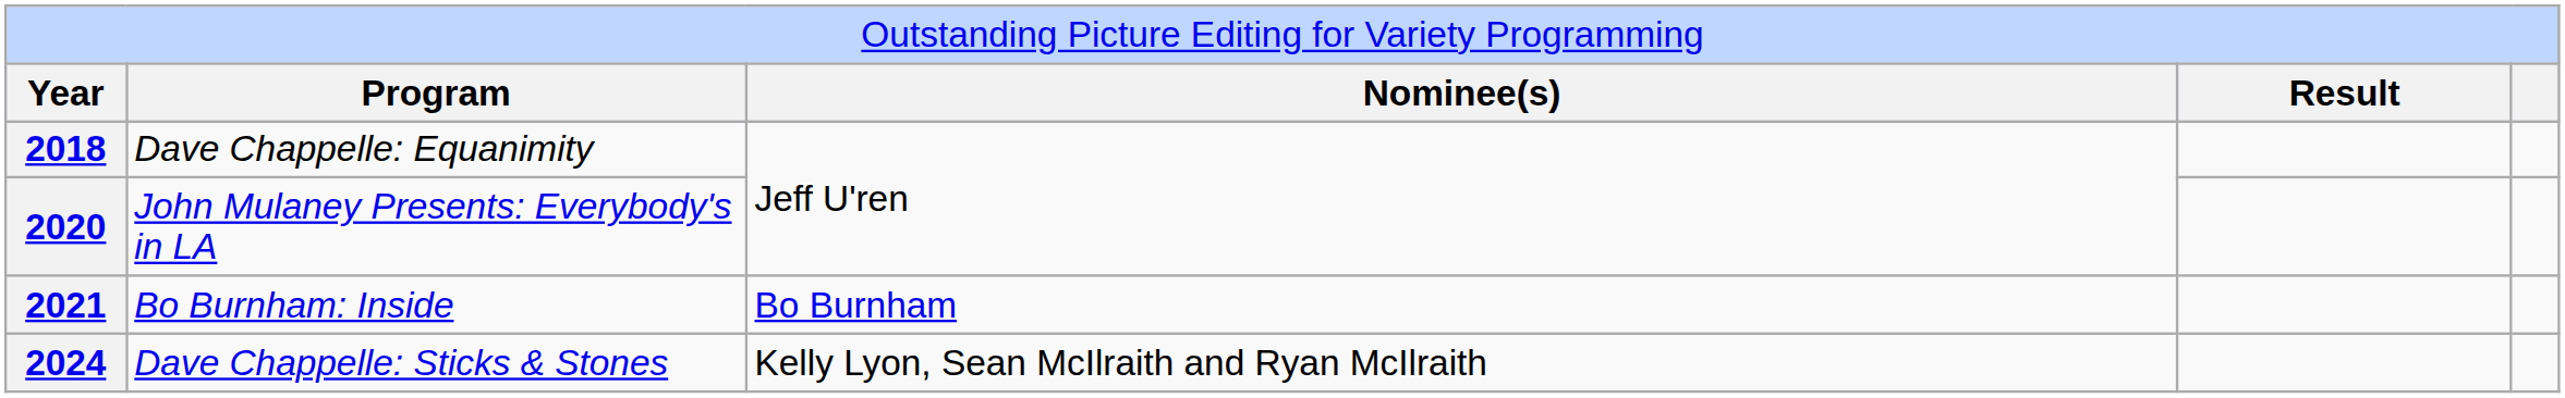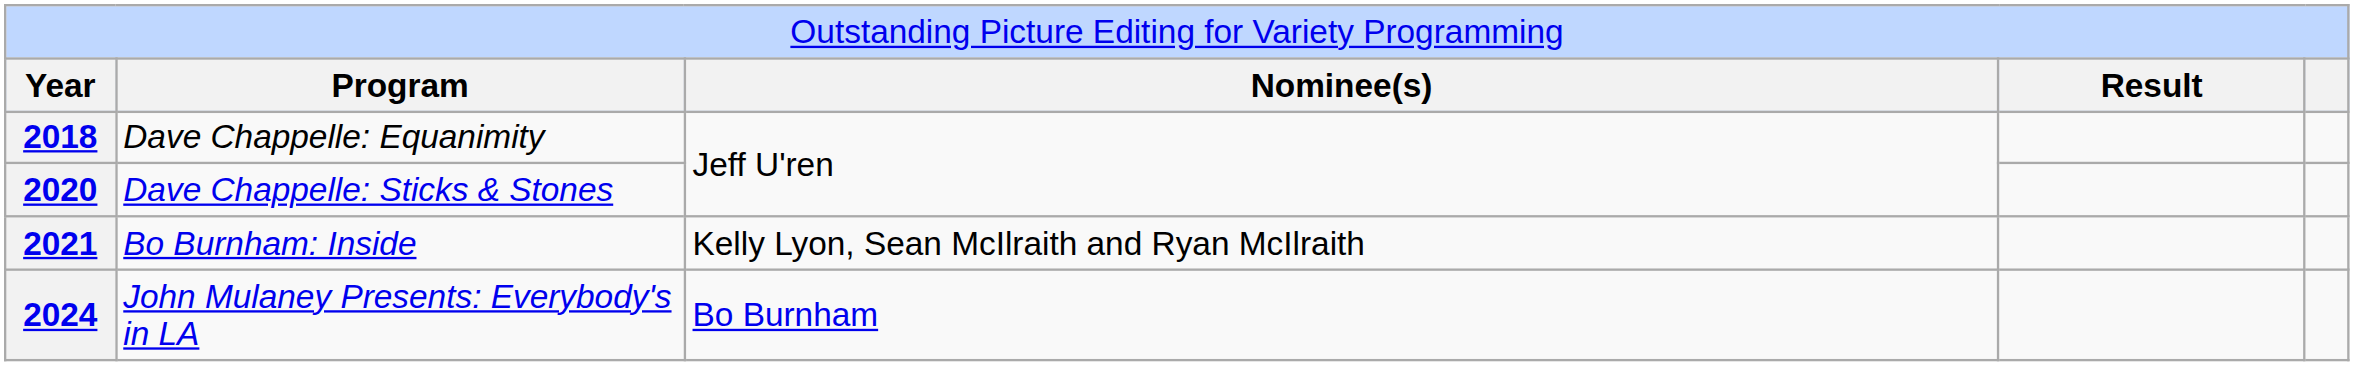2020 | column 2: John Mulaney Presents: Everybody's in LA -> Dave Chappelle: Sticks & Stones
2021 | column 3: Bo Burnham -> Kelly Lyon, Sean McIlraith and Ryan McIlraith
2024 | column 2: Dave Chappelle: Sticks & Stones -> John Mulaney Presents: Everybody's in LA
2024 | column 3: Kelly Lyon, Sean McIlraith and Ryan McIlraith -> Bo Burnham
